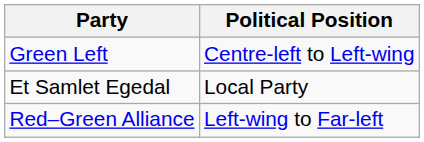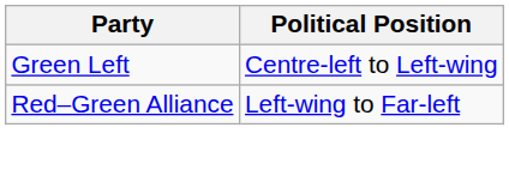- row: Et Samlet Egedal | Local Party
